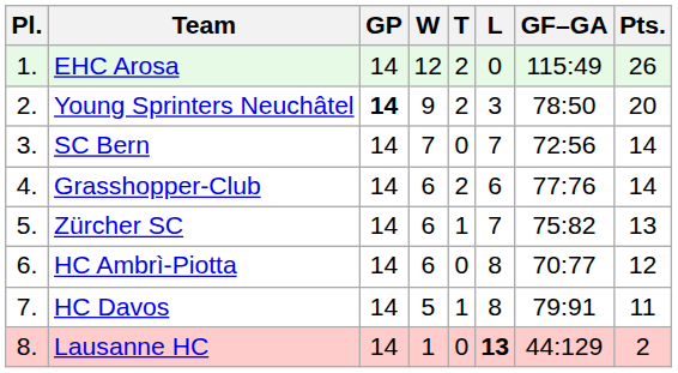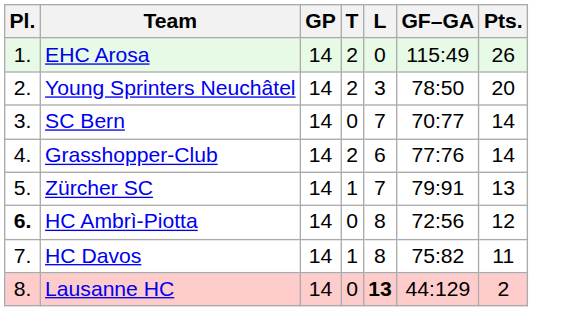- column: W | 12 | 9 | 7 | 6 | 6 | 6 | 5 | 1
Young Sprinters Neuchâtel | GP: bold -> normal
SC Bern | GF–GA: 72:56 -> 70:77
Zürcher SC | GF–GA: 75:82 -> 79:91
HC Ambrì-Piotta | Pl.: normal -> bold
HC Ambrì-Piotta | GF–GA: 70:77 -> 72:56
HC Davos | GF–GA: 79:91 -> 75:82
